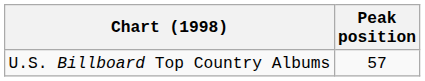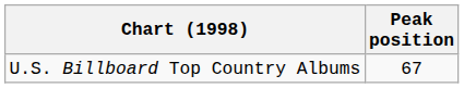U.S. Billboard Top Country Albums | Peak position: 57 -> 67
